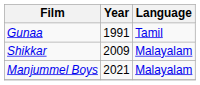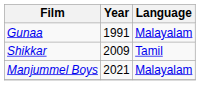Gunaa | Language: Tamil -> Malayalam
Shikkar | Language: Malayalam -> Tamil
